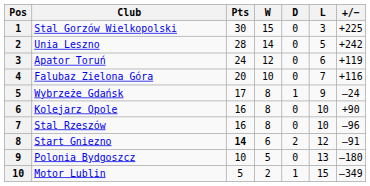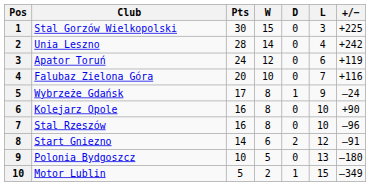Unia Leszno | L: 5 -> 4
Start Gniezno | Pts: bold -> normal
